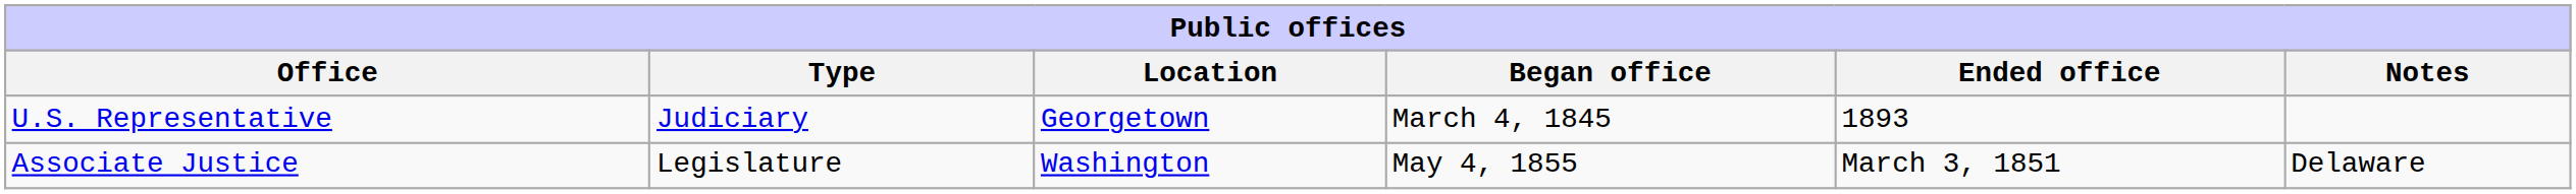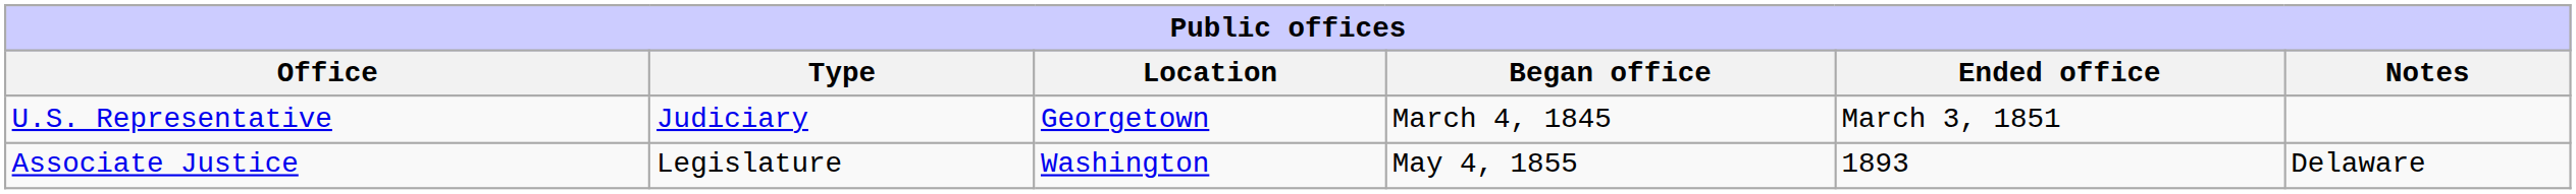U.S. Representative | Ended office: 1893 -> March 3, 1851
Associate Justice | Ended office: March 3, 1851 -> 1893
